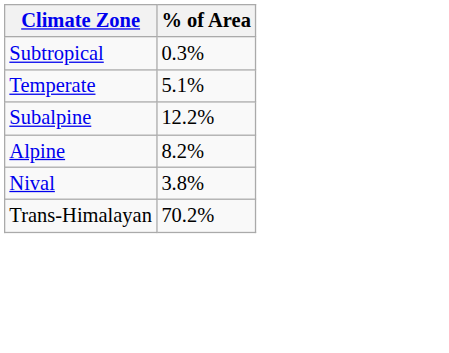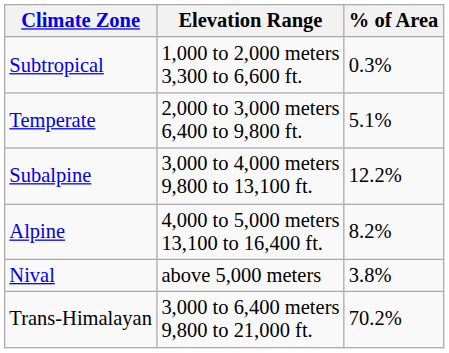+ column: Elevation Range | 1,000 to 2,000 meters 3,300 to 6,600 ft. | 2,000 to 3,000 meters 6,400 to 9,800 ft. | 3,000 to 4,000 meters 9,800 to 13,100 ft. | 4,000 to 5,000 meters 13,100 to 16,400 ft. | above 5,000 meters | 3,000 to 6,400 meters 9,800 to 21,000 ft.
